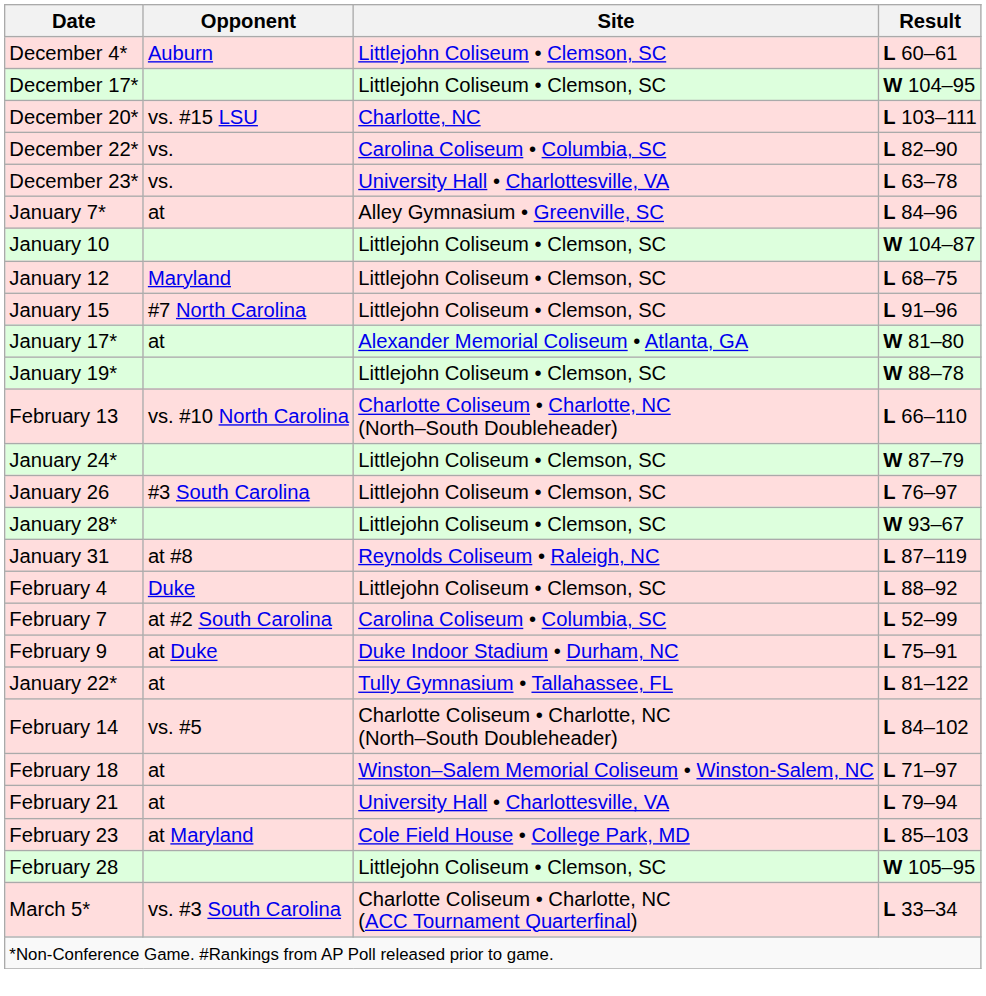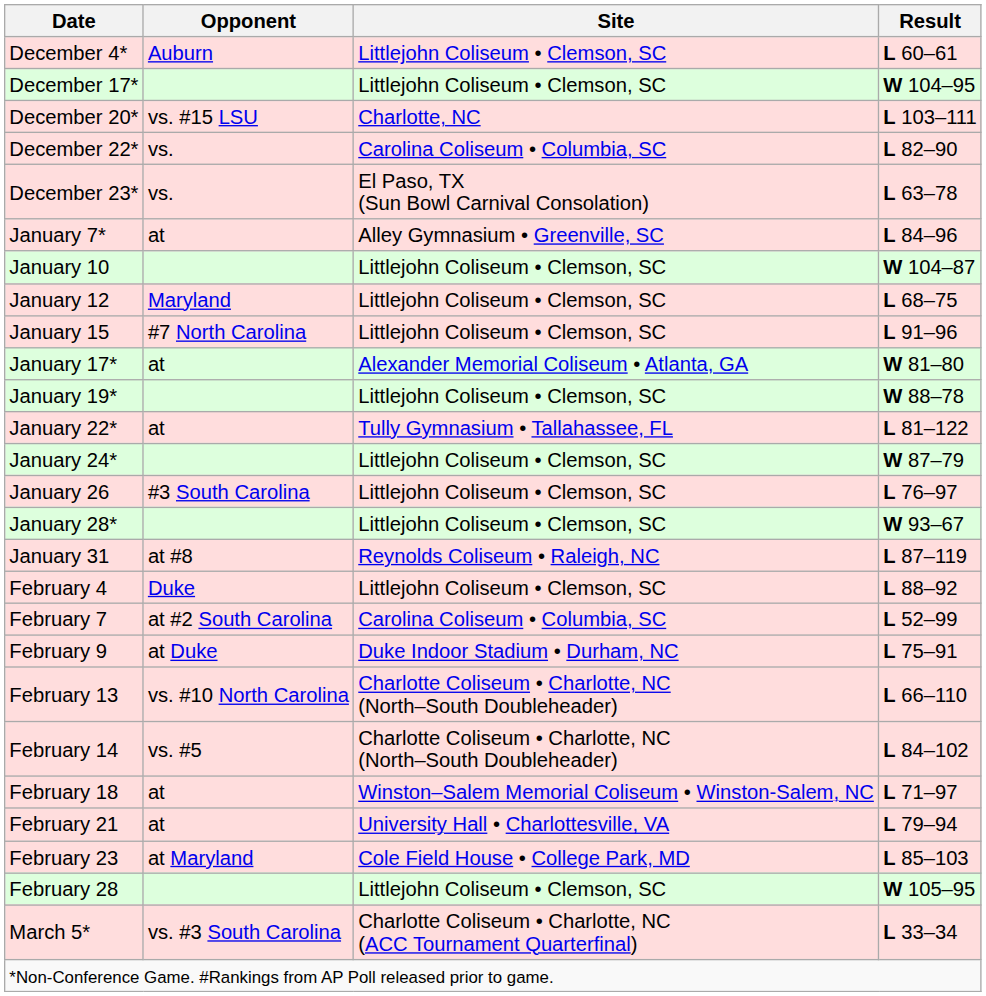December 23* | Site: University Hall • Charlottesville, VA -> El Paso, TX (Sun Bowl Carnival Consolation)
rows swapped: January 22* <-> February 13
